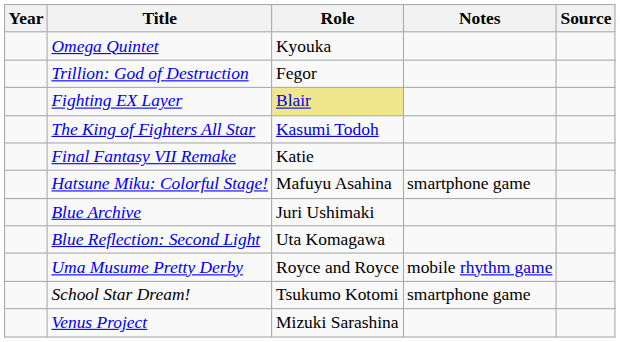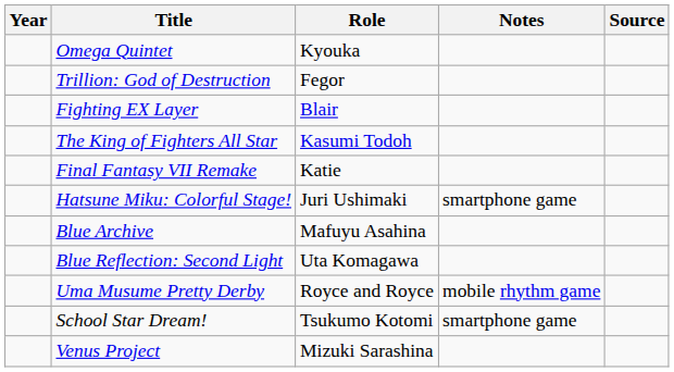Fighting EX Layer | Role: khaki background -> no background
Hatsune Miku: Colorful Stage! | Role: Mafuyu Asahina -> Juri Ushimaki
Blue Archive | Role: Juri Ushimaki -> Mafuyu Asahina
